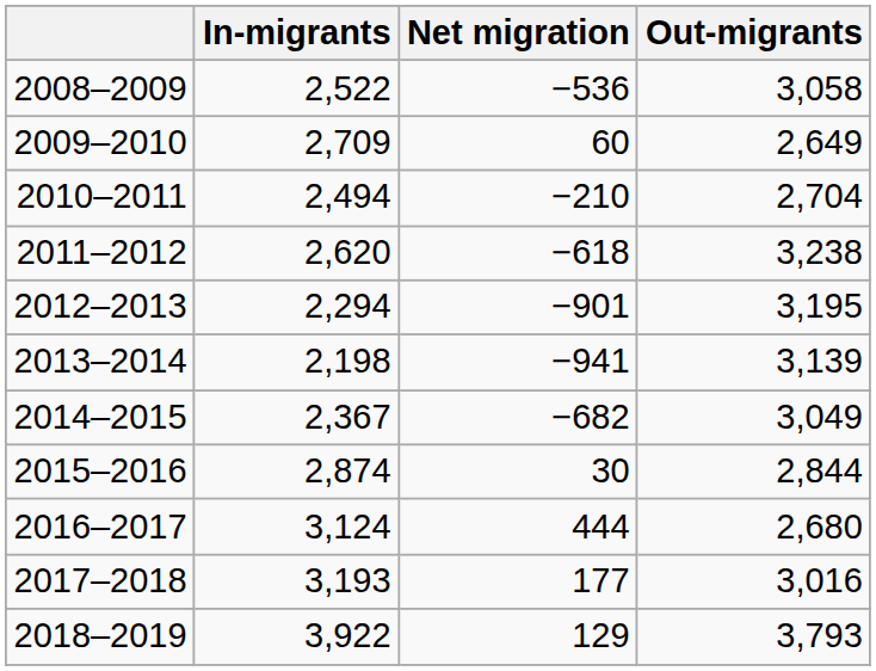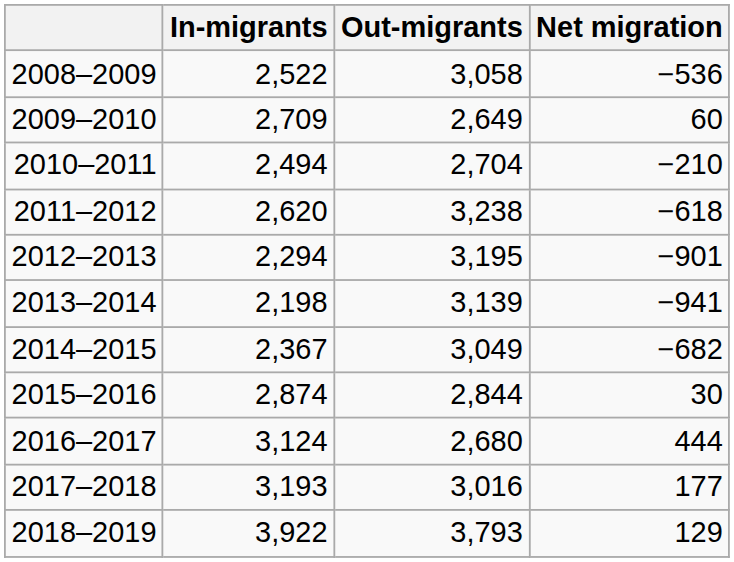columns swapped: Out-migrants <-> Net migration
